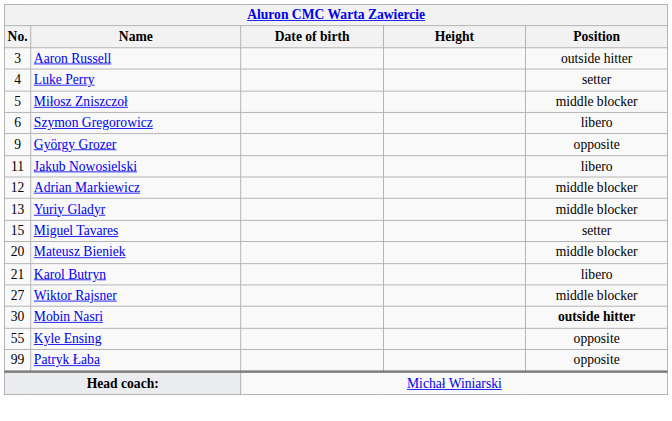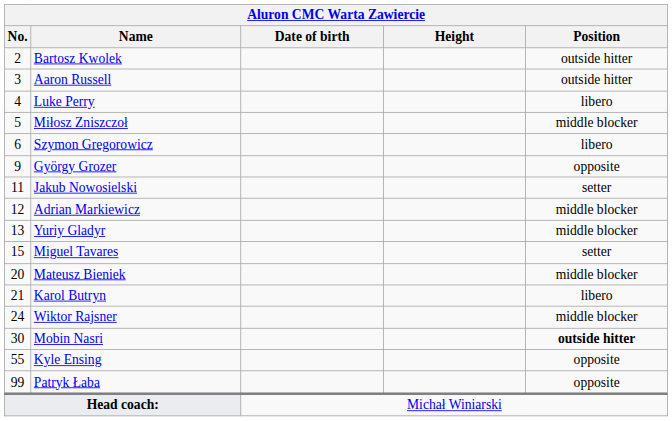+ row: 2 | Bartosz Kwolek | outside hitter
Luke Perry | Position: setter -> libero
Jakub Nowosielski | Position: libero -> setter
Wiktor Rajsner | No.: 27 -> 24
